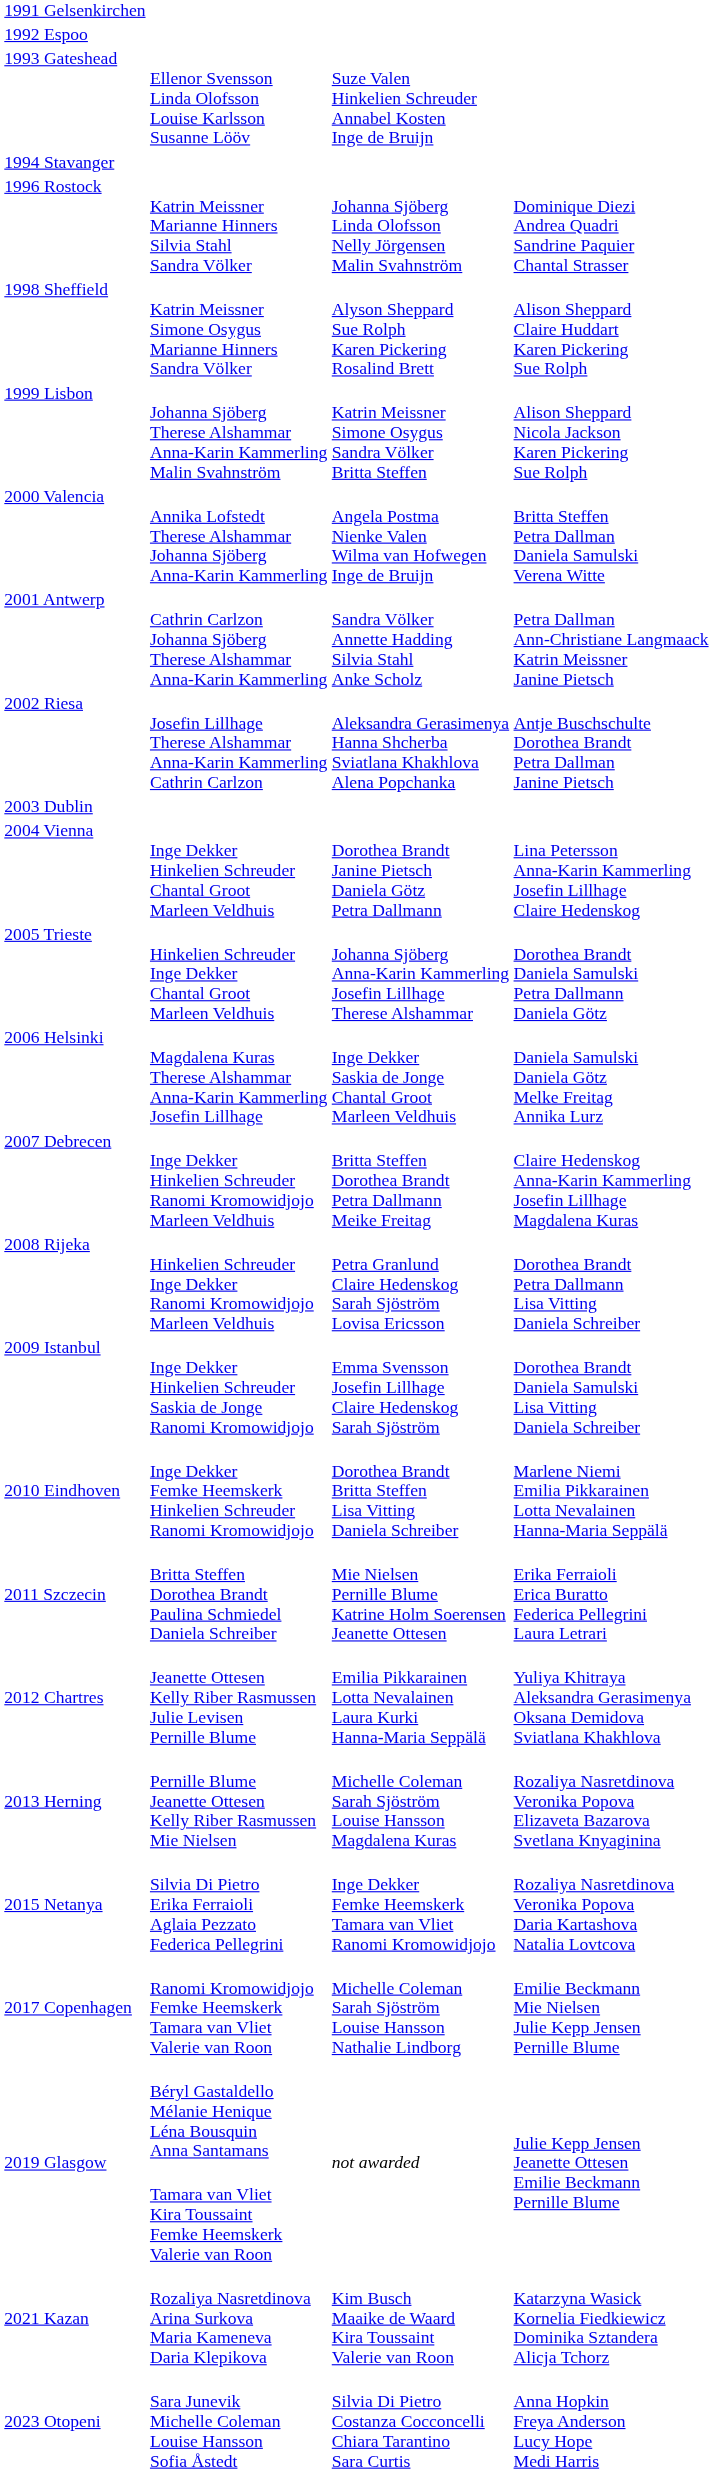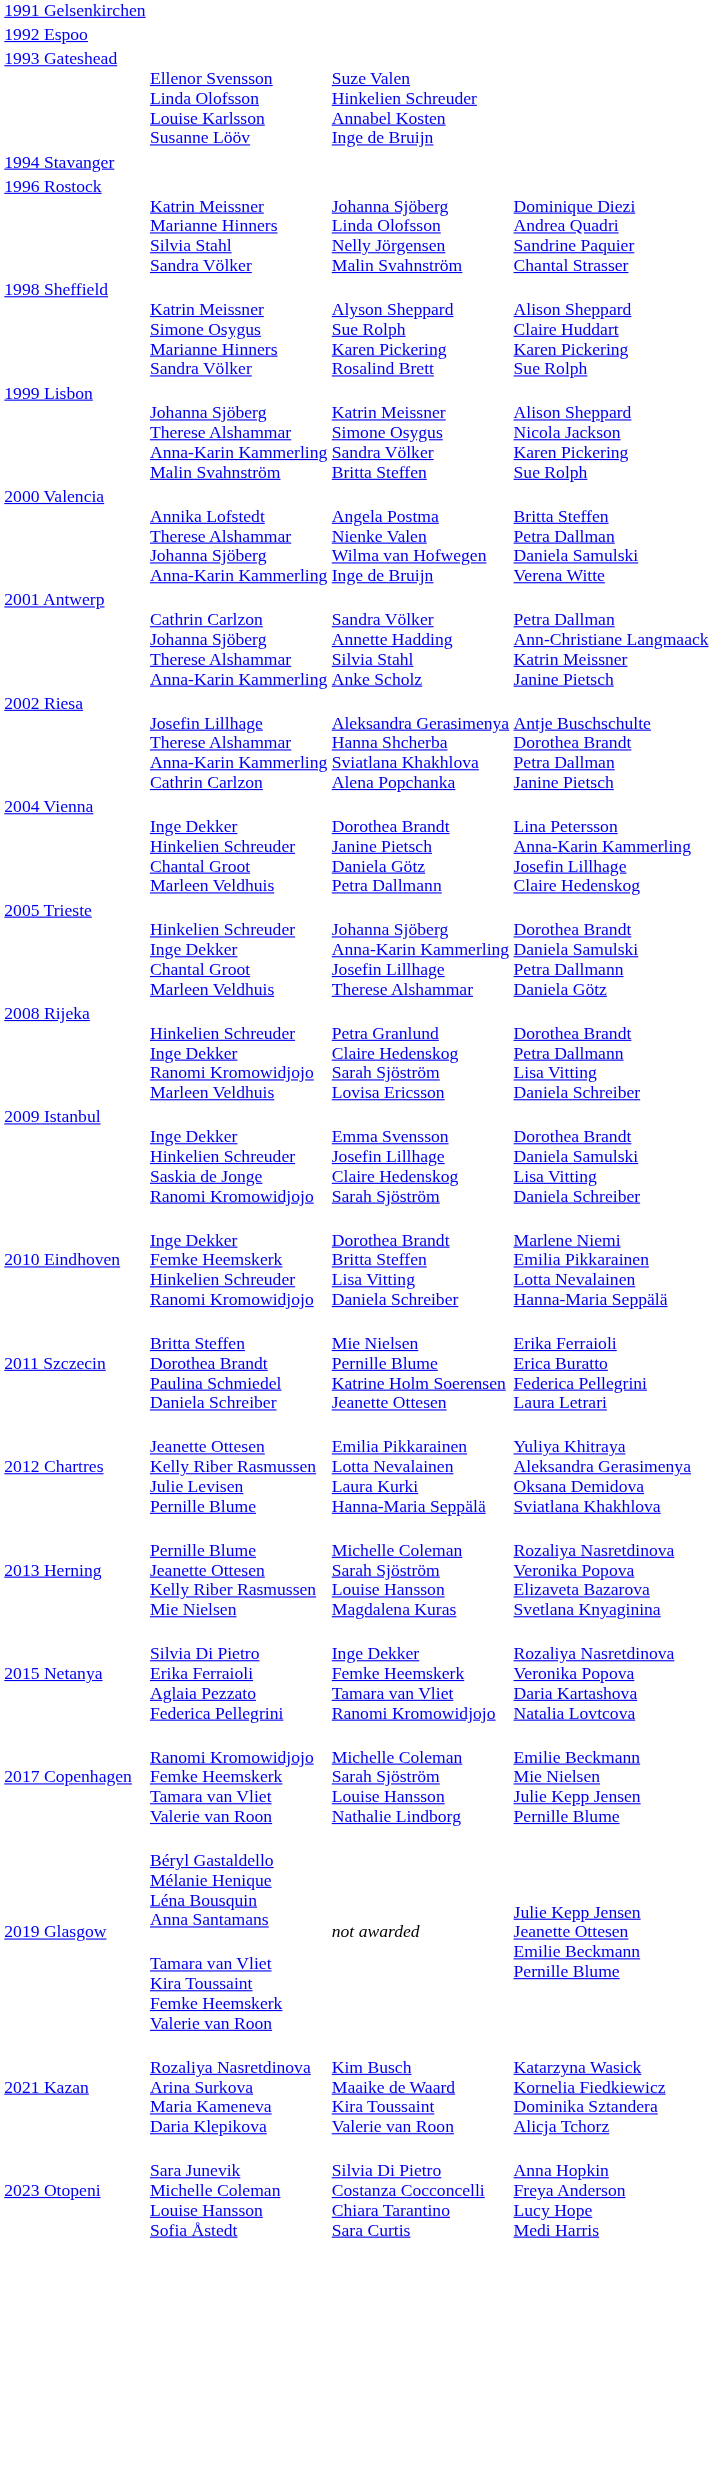- row: 2003 Dublin
- row: 2006 Helsinki | Magdalena Kuras Therese Alshammar Anna-Karin Kammerling Josefin Lillhage | Inge Dekker Saskia de Jonge Chantal Groot Marleen Veldhuis | Daniela Samulski Daniela Götz Melke Freitag Annika Lurz
- row: 2007 Debrecen | Inge Dekker Hinkelien Schreuder Ranomi Kromowidjojo Marleen Veldhuis | Britta Steffen Dorothea Brandt Petra Dallmann Meike Freitag | Claire Hedenskog Anna-Karin Kammerling Josefin Lillhage Magdalena Kuras
